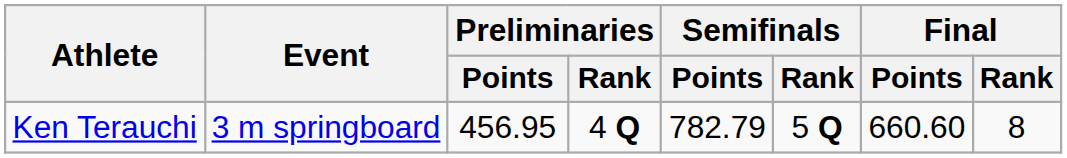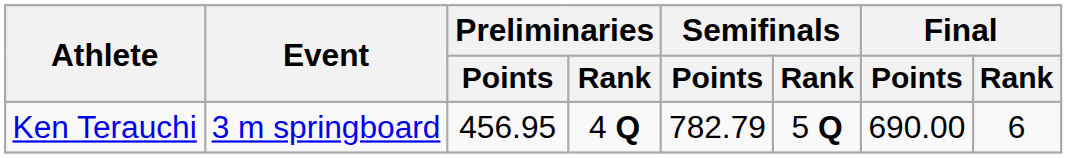Ken Terauchi | Final / Points: 660.60 -> 690.00
Ken Terauchi | Final / Rank: 8 -> 6
